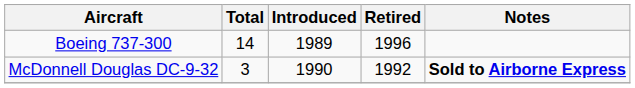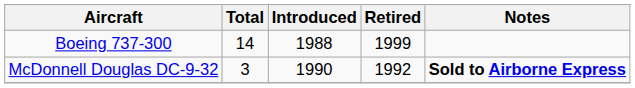Boeing 737-300 | Introduced: 1989 -> 1988
Boeing 737-300 | Retired: 1996 -> 1999
